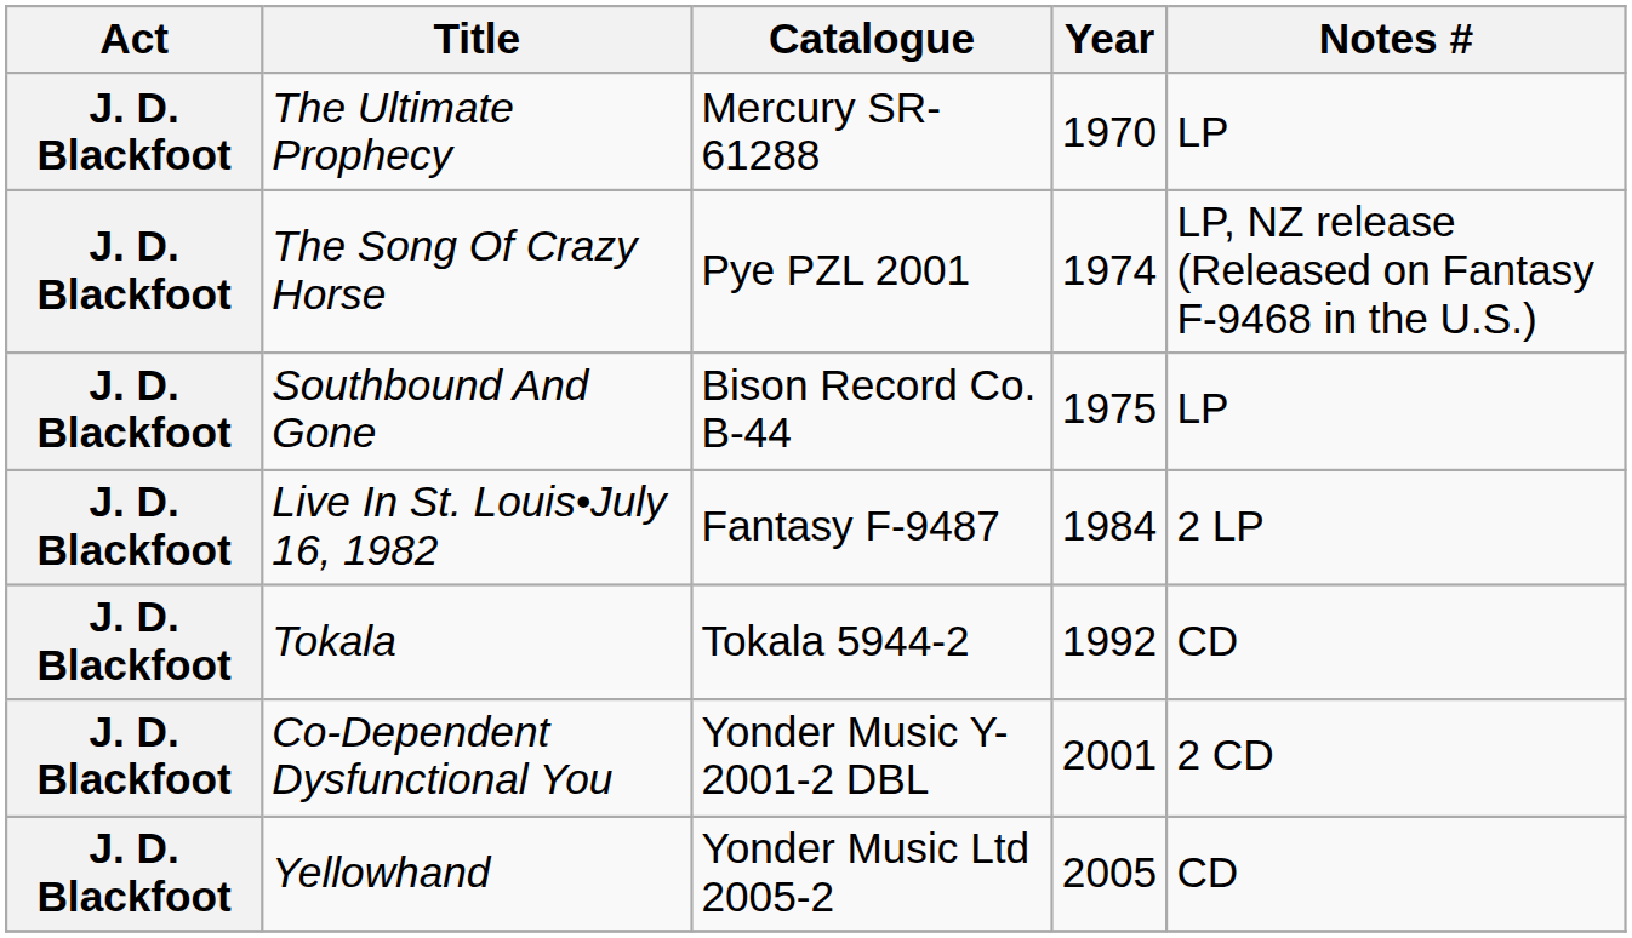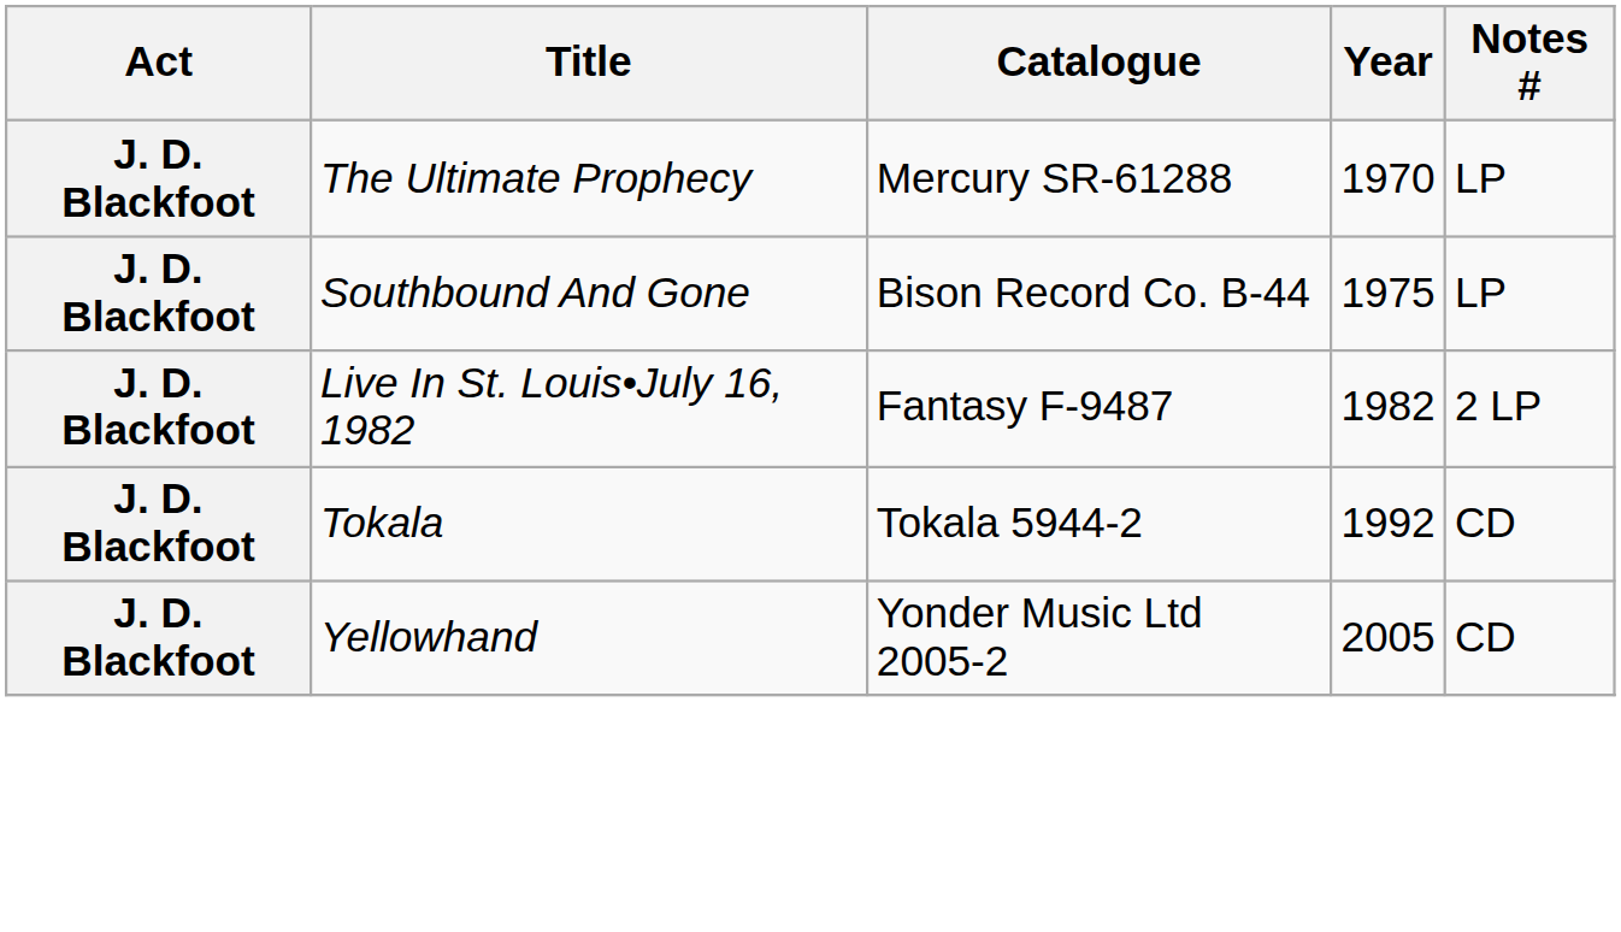- row: J. D. Blackfoot | The Song Of Crazy Horse | Pye PZL 2001 | 1974 | LP, NZ release (Released on Fantasy F-9468 in the U.S.)
Live In St. Louis•July 16, 1982 | Year: 1984 -> 1982
- row: J. D. Blackfoot | Co-Dependent Dysfunctional You | Yonder Music Y-2001-2 DBL | 2001 | 2 CD
